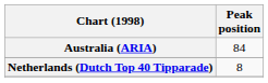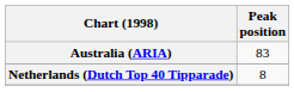Australia (ARIA) | Peak position: 84 -> 83
